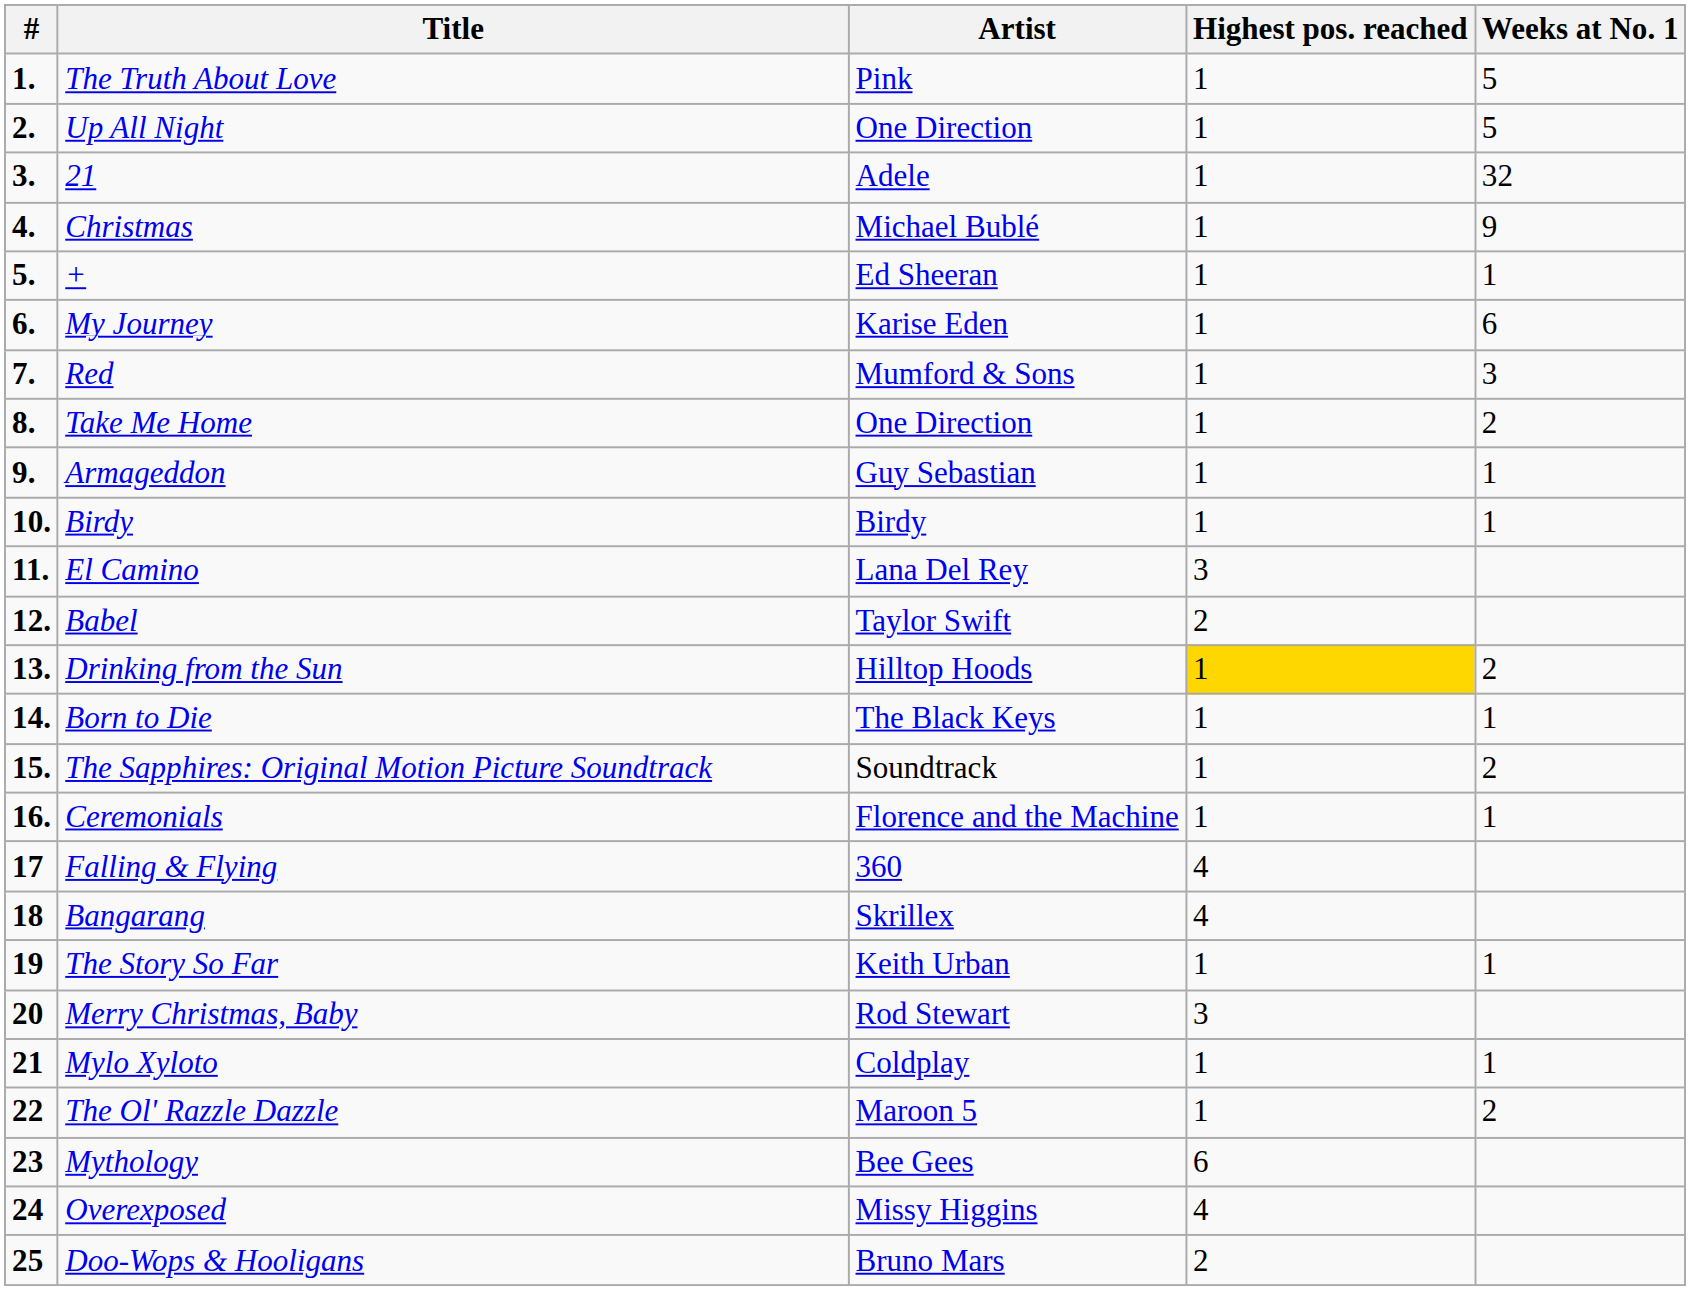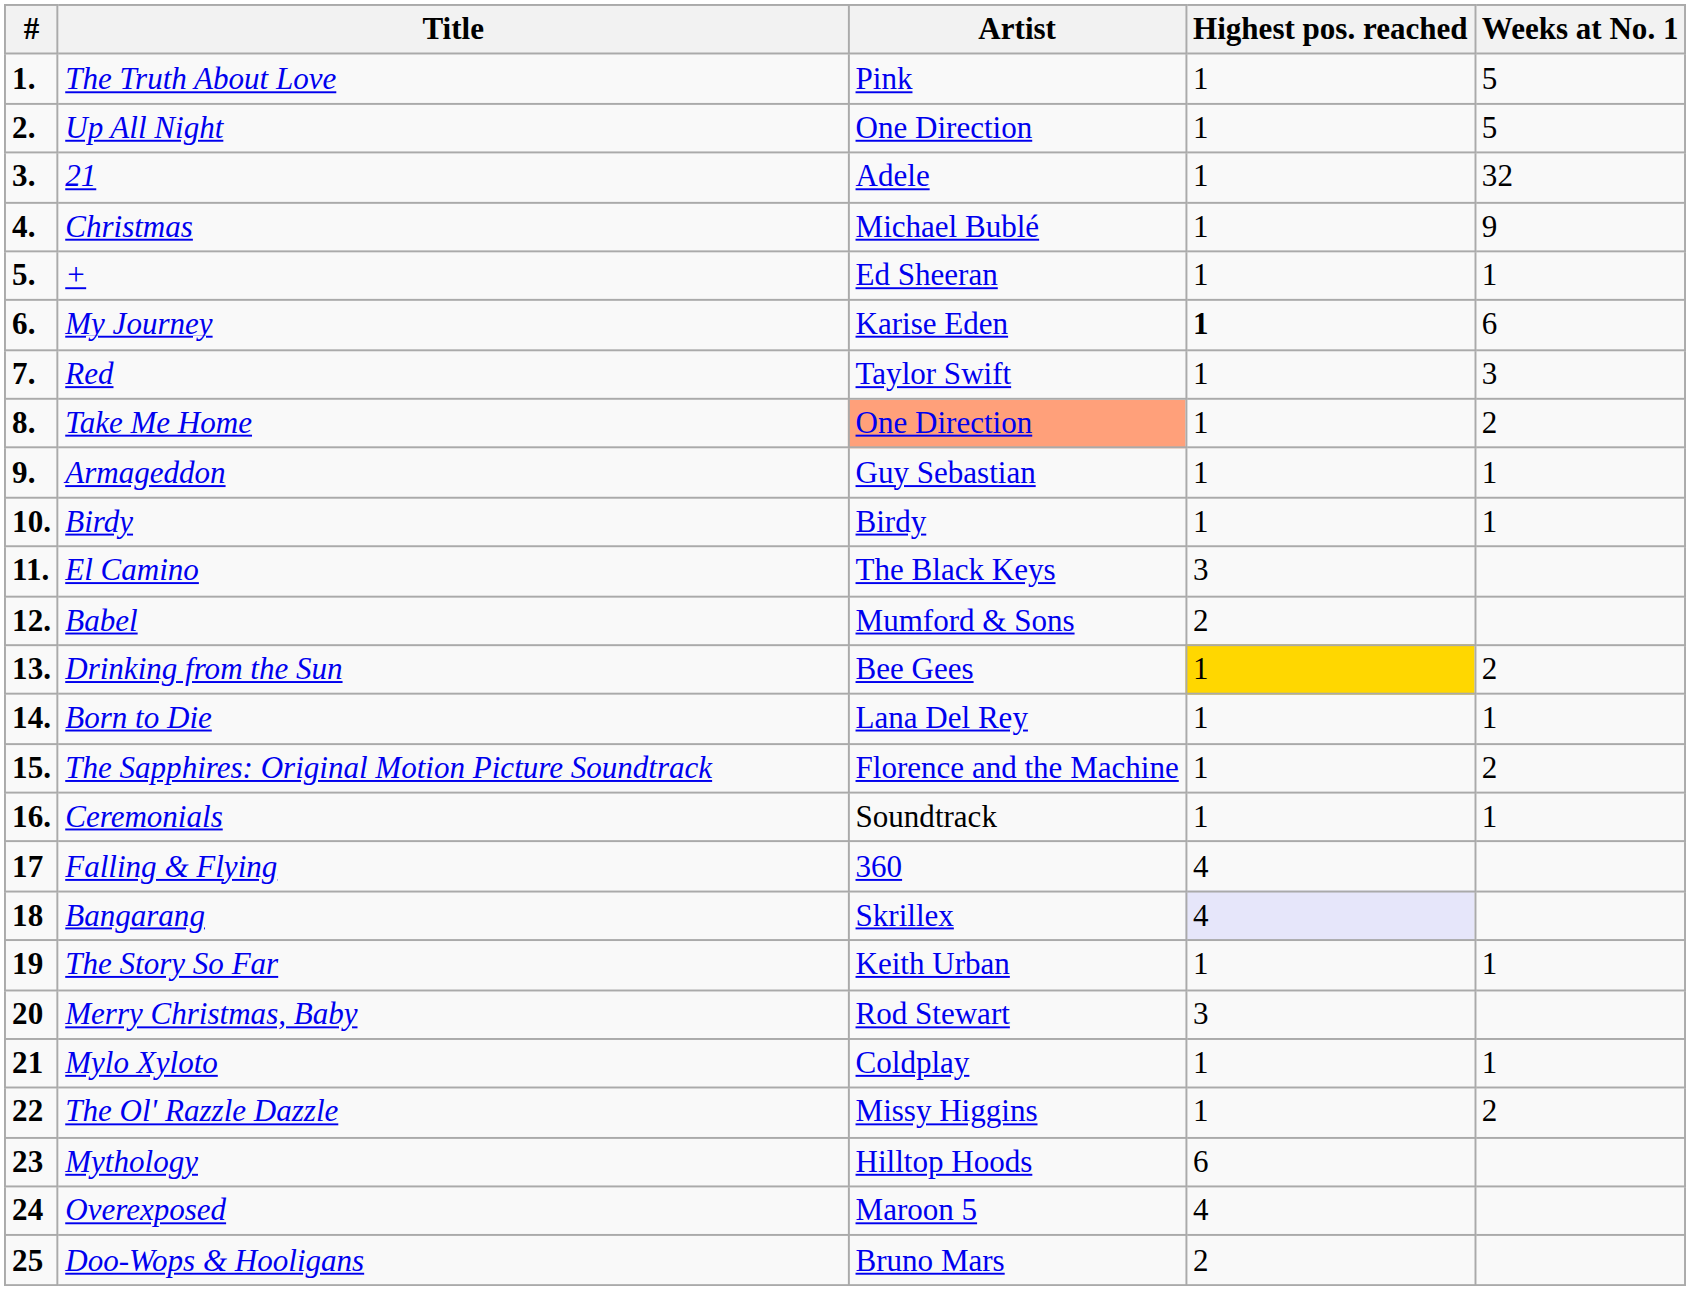My Journey | Highest pos. reached: normal -> bold
Red | Artist: Mumford & Sons -> Taylor Swift
Take Me Home | Artist: no background -> lightsalmon background
El Camino | Artist: Lana Del Rey -> The Black Keys
Babel | Artist: Taylor Swift -> Mumford & Sons
Drinking from the Sun | Artist: Hilltop Hoods -> Bee Gees
Born to Die | Artist: The Black Keys -> Lana Del Rey
The Sapphires: Original Motion Picture Soundtrack | Artist: Soundtrack -> Florence and the Machine
Ceremonials | Artist: Florence and the Machine -> Soundtrack
Bangarang | Highest pos. reached: no background -> lavender background
The Ol' Razzle Dazzle | Artist: Maroon 5 -> Missy Higgins
Mythology | Artist: Bee Gees -> Hilltop Hoods
Overexposed | Artist: Missy Higgins -> Maroon 5
